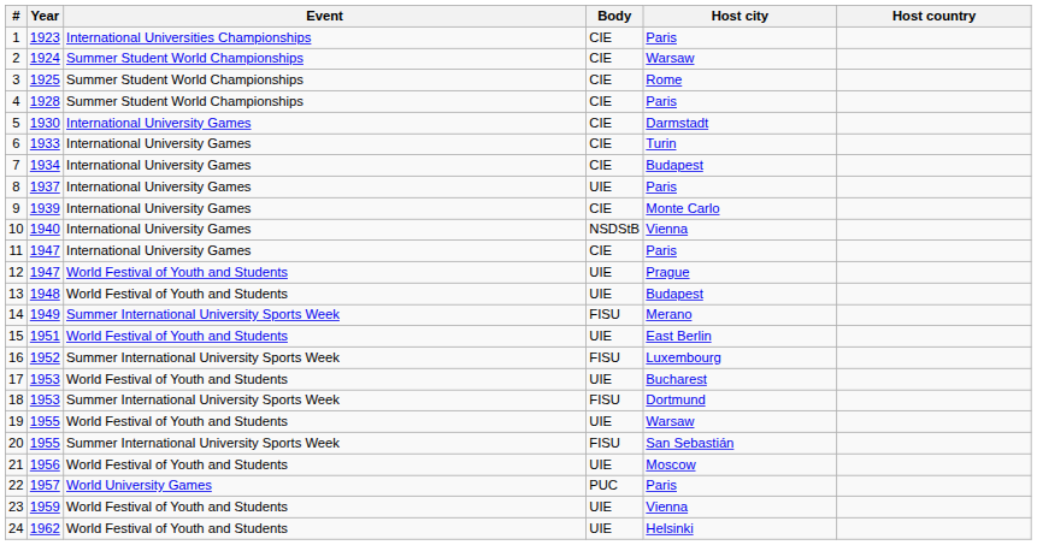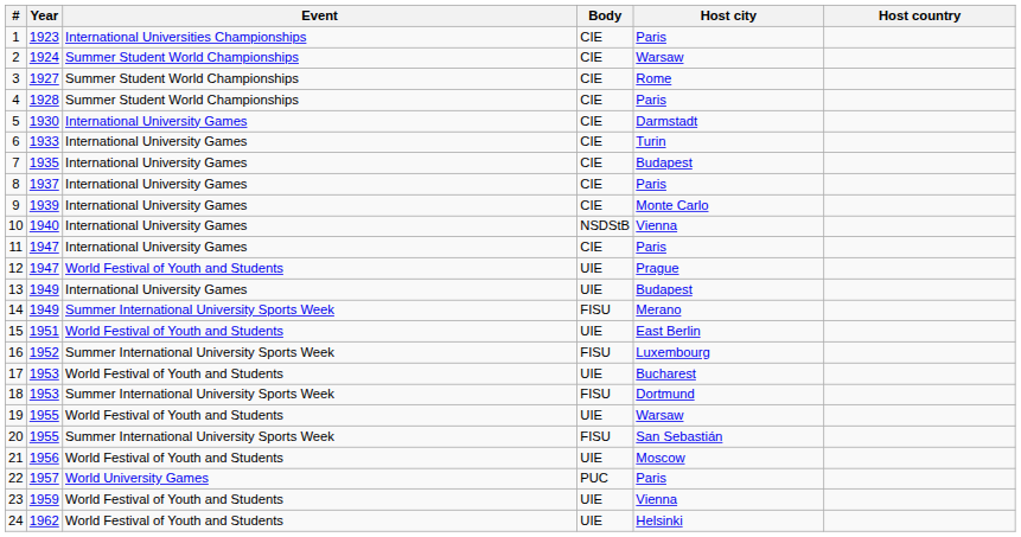3 | Year: 1925 -> 1927
7 | Year: 1934 -> 1935
8 | Body: UIE -> CIE
13 | Year: 1948 -> 1949
13 | Event: World Festival of Youth and Students -> International University Games
